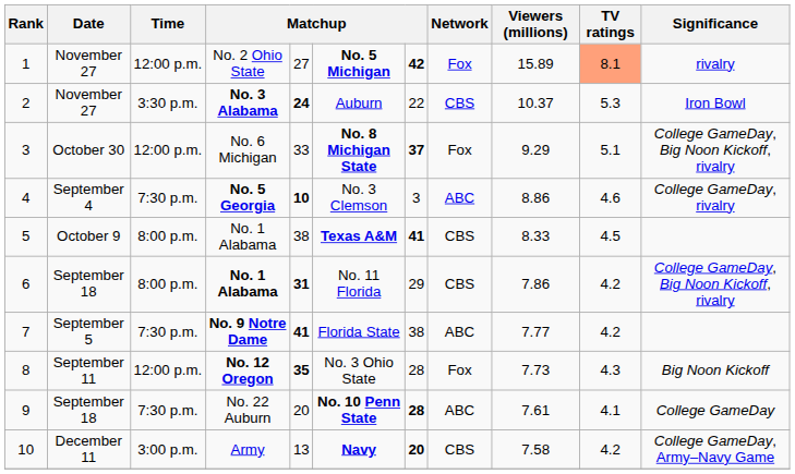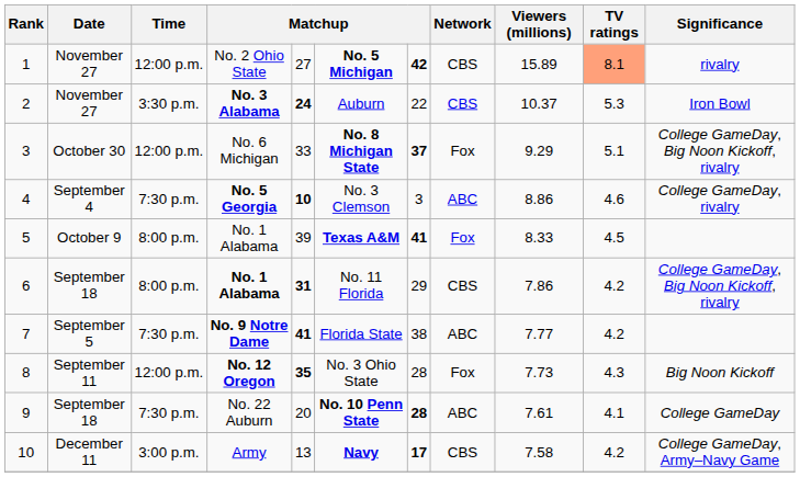No. 2 Ohio State | Network: Fox -> CBS
5 / No. 1 Alabama | column 5: 38 -> 39
5 / No. 1 Alabama | Network: CBS -> Fox
Army | column 7: 20 -> 17
